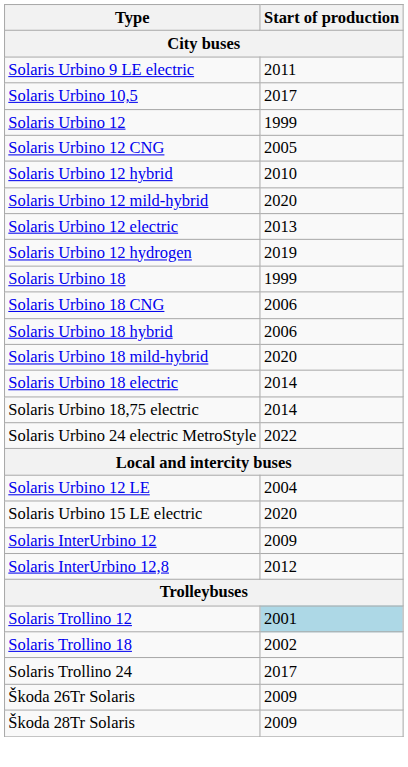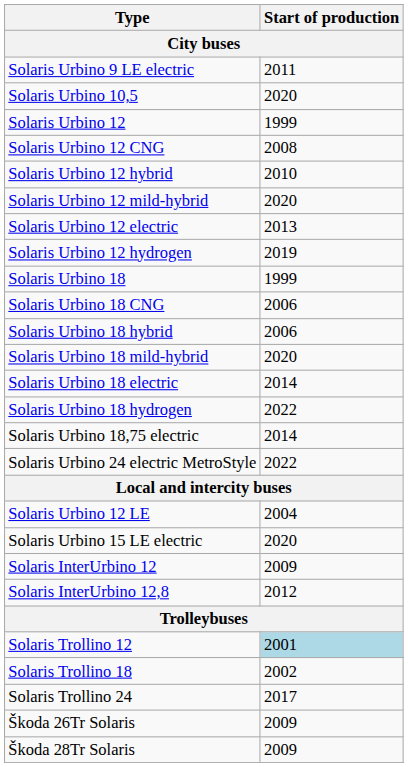Solaris Urbino 10,5 | Start of production: 2017 -> 2020
Solaris Urbino 12 CNG | Start of production: 2005 -> 2008
+ row: Solaris Urbino 18 hydrogen | 2022
